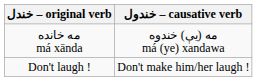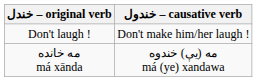rows swapped: مه خانده má xānda <-> Don't laugh !
